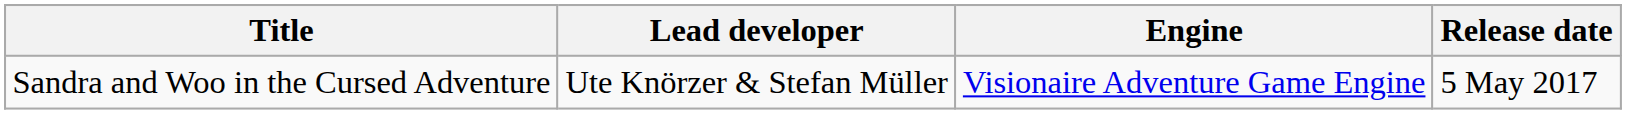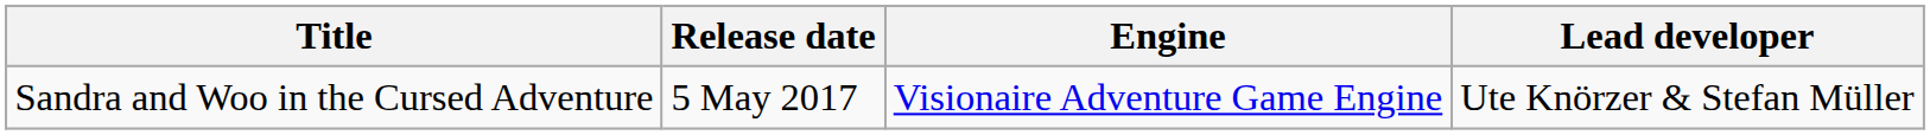columns swapped: Release date <-> Lead developer
